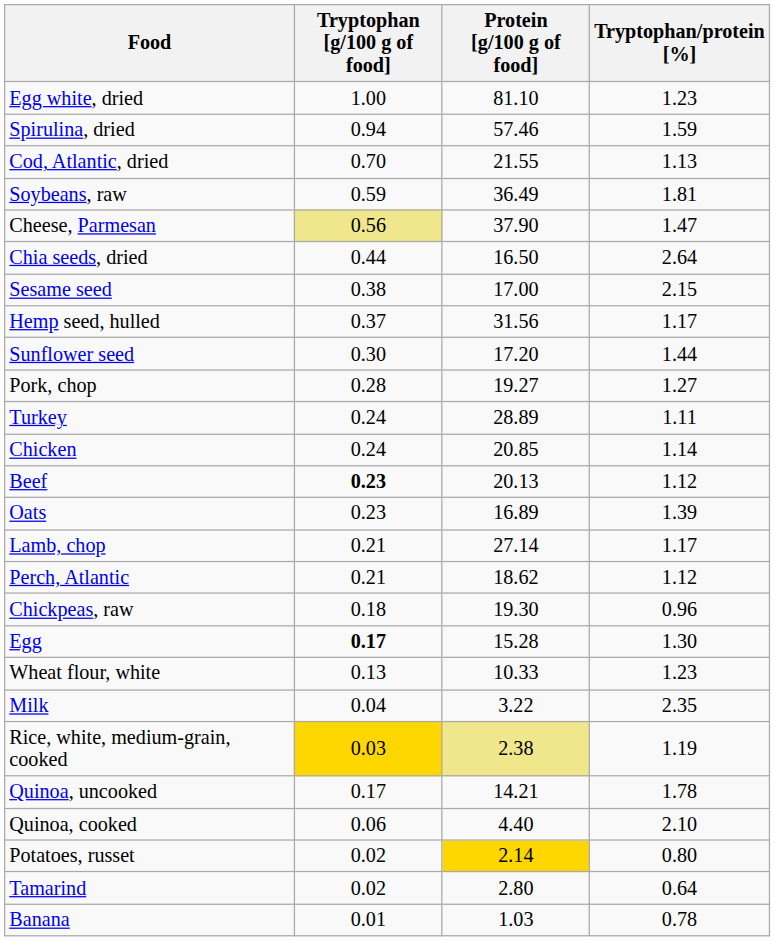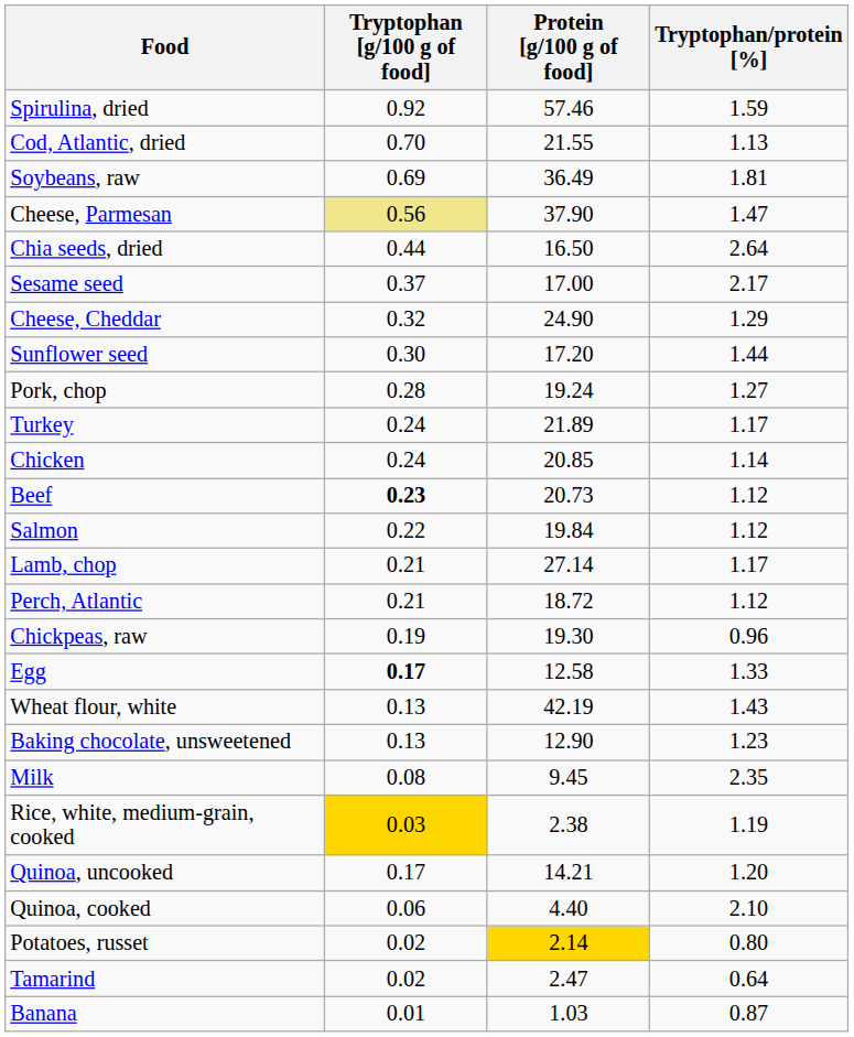- row: Egg white, dried | 1.00 | 81.10 | 1.23
Spirulina, dried | Tryptophan [g/100 g of food]: 0.94 -> 0.92
Soybeans, raw | Tryptophan [g/100 g of food]: 0.59 -> 0.69
Sesame seed | Tryptophan [g/100 g of food]: 0.38 -> 0.37
Sesame seed | Tryptophan/protein [%]: 2.15 -> 2.17
- row: Hemp seed, hulled | 0.37 | 31.56 | 1.17
+ row: Cheese, Cheddar | 0.32 | 24.90 | 1.29
Pork, chop | Protein [g/100 g of food]: 19.27 -> 19.24
Turkey | Protein [g/100 g of food]: 28.89 -> 21.89
Turkey | Tryptophan/protein [%]: 1.11 -> 1.17
Beef | Protein [g/100 g of food]: 20.13 -> 20.73
- row: Oats | 0.23 | 16.89 | 1.39
+ row: Salmon | 0.22 | 19.84 | 1.12
Perch, Atlantic | Protein [g/100 g of food]: 18.62 -> 18.72
Chickpeas, raw | Tryptophan [g/100 g of food]: 0.18 -> 0.19
Egg | Protein [g/100 g of food]: 15.28 -> 12.58
Egg | Tryptophan/protein [%]: 1.30 -> 1.33
Wheat flour, white | Protein [g/100 g of food]: 10.33 -> 42.19
Wheat flour, white | Tryptophan/protein [%]: 1.23 -> 1.43
+ row: Baking chocolate, unsweetened | 0.13 | 12.90 | 1.23
Milk | Tryptophan [g/100 g of food]: 0.04 -> 0.08
Milk | Protein [g/100 g of food]: 3.22 -> 9.45
Rice, white, medium-grain, cooked | Protein [g/100 g of food]: khaki background -> no background
Quinoa, uncooked | Tryptophan/protein [%]: 1.78 -> 1.20
Tamarind | Protein [g/100 g of food]: 2.80 -> 2.47
Banana | Tryptophan/protein [%]: 0.78 -> 0.87
